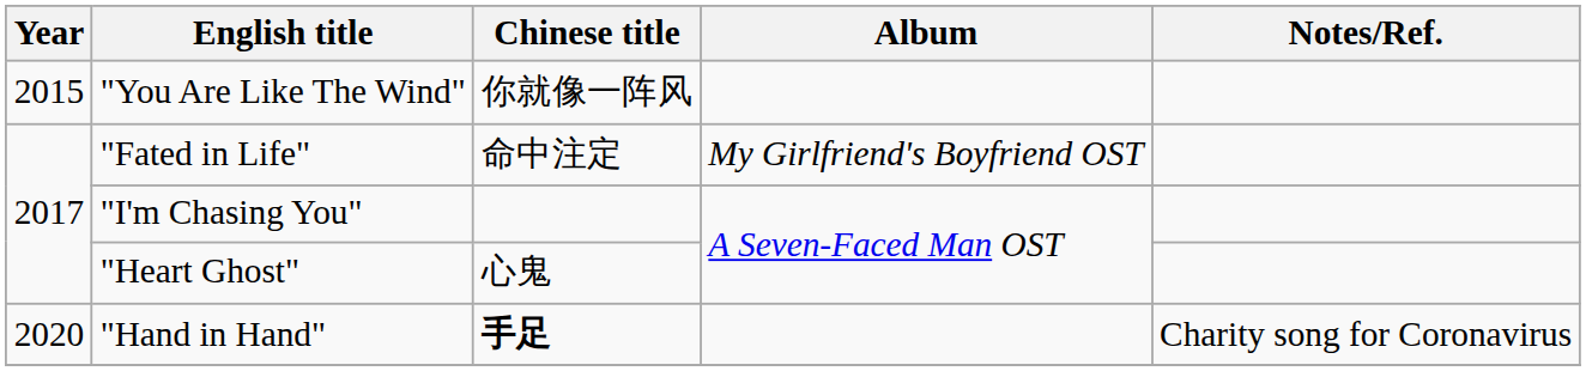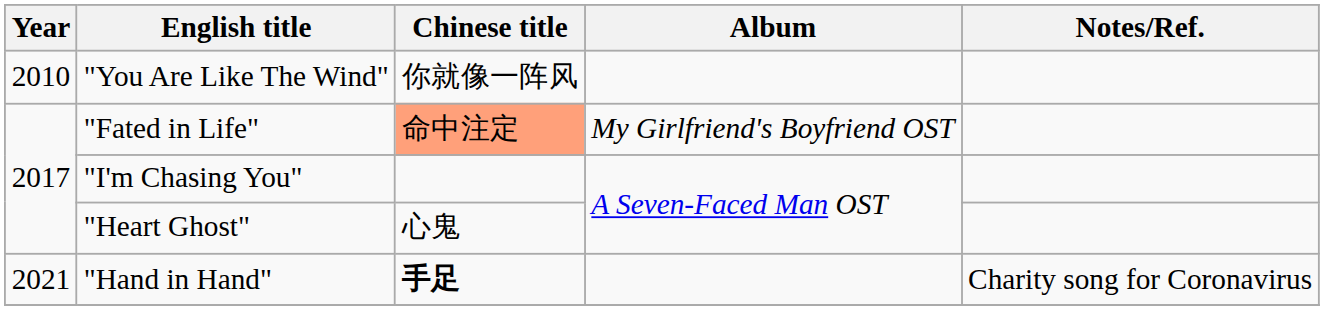"You Are Like The Wind" | Year: 2015 -> 2010
"Fated in Life" | Chinese title: no background -> lightsalmon background
"Hand in Hand" | Year: 2020 -> 2021
